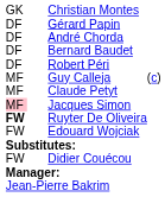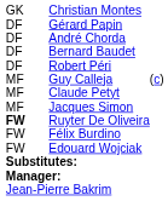Jacques Simon | column 1: pink background -> no background
+ row: FW | Félix Burdino
- row: FW | Didier Couécou
